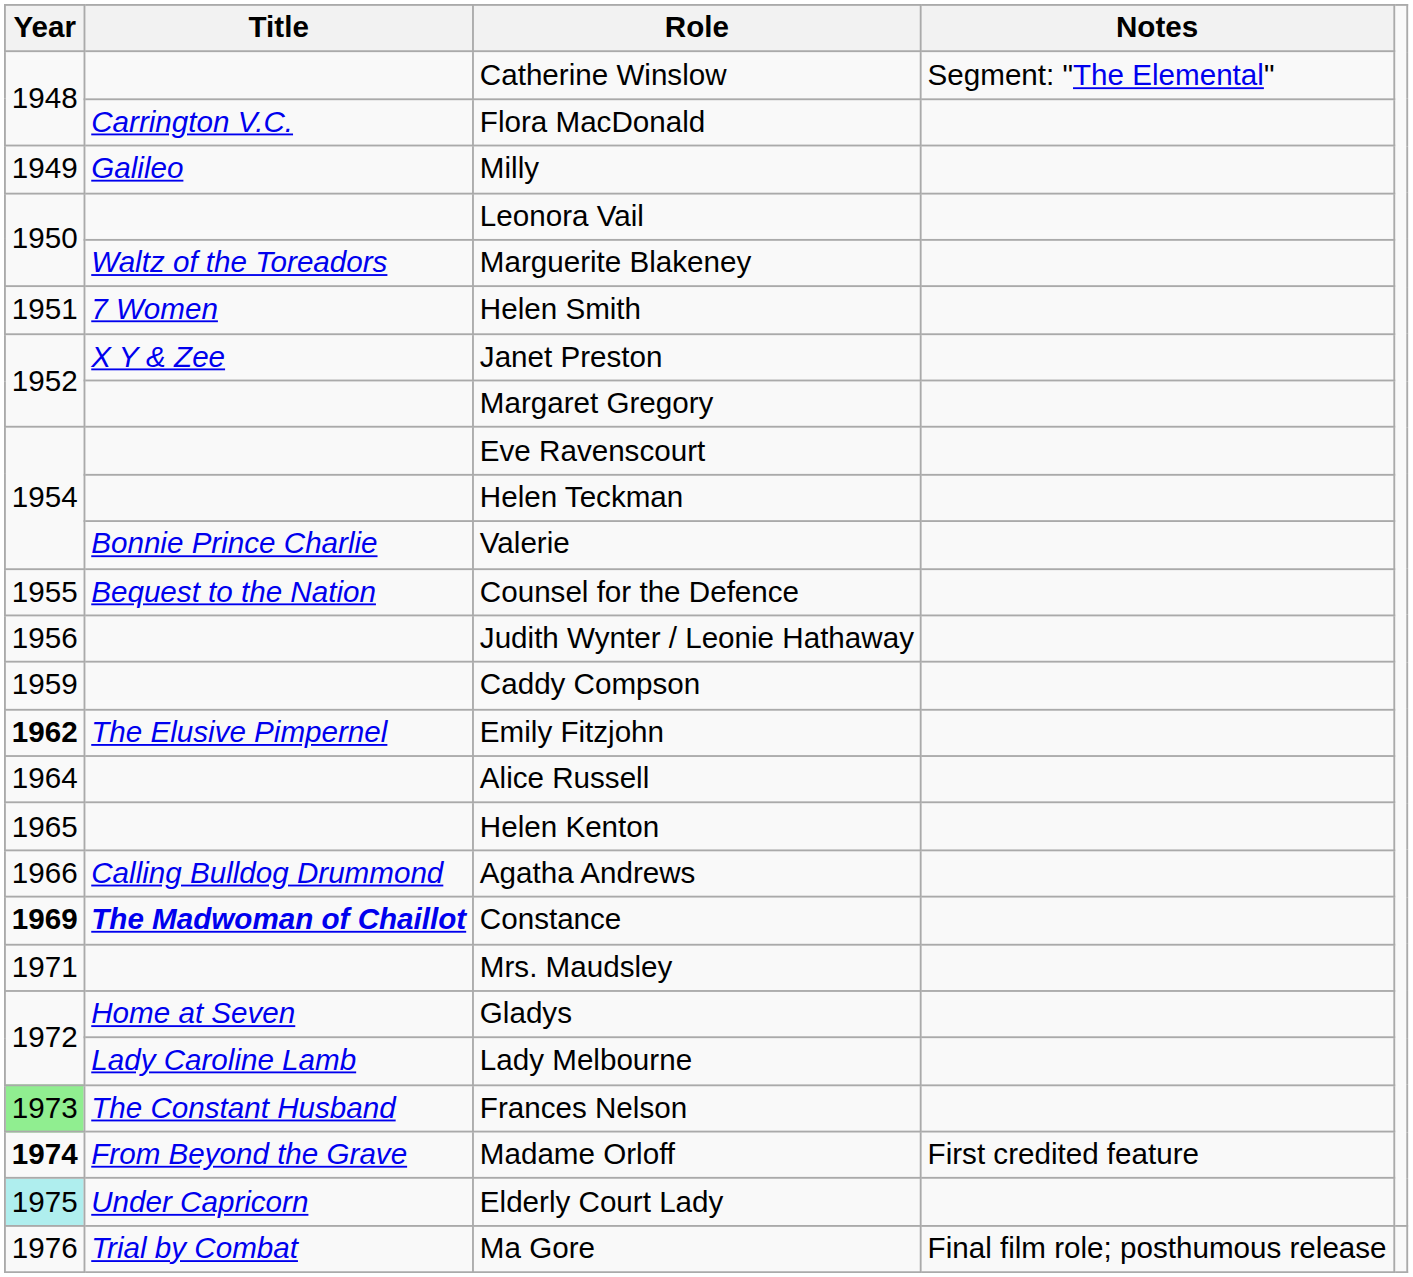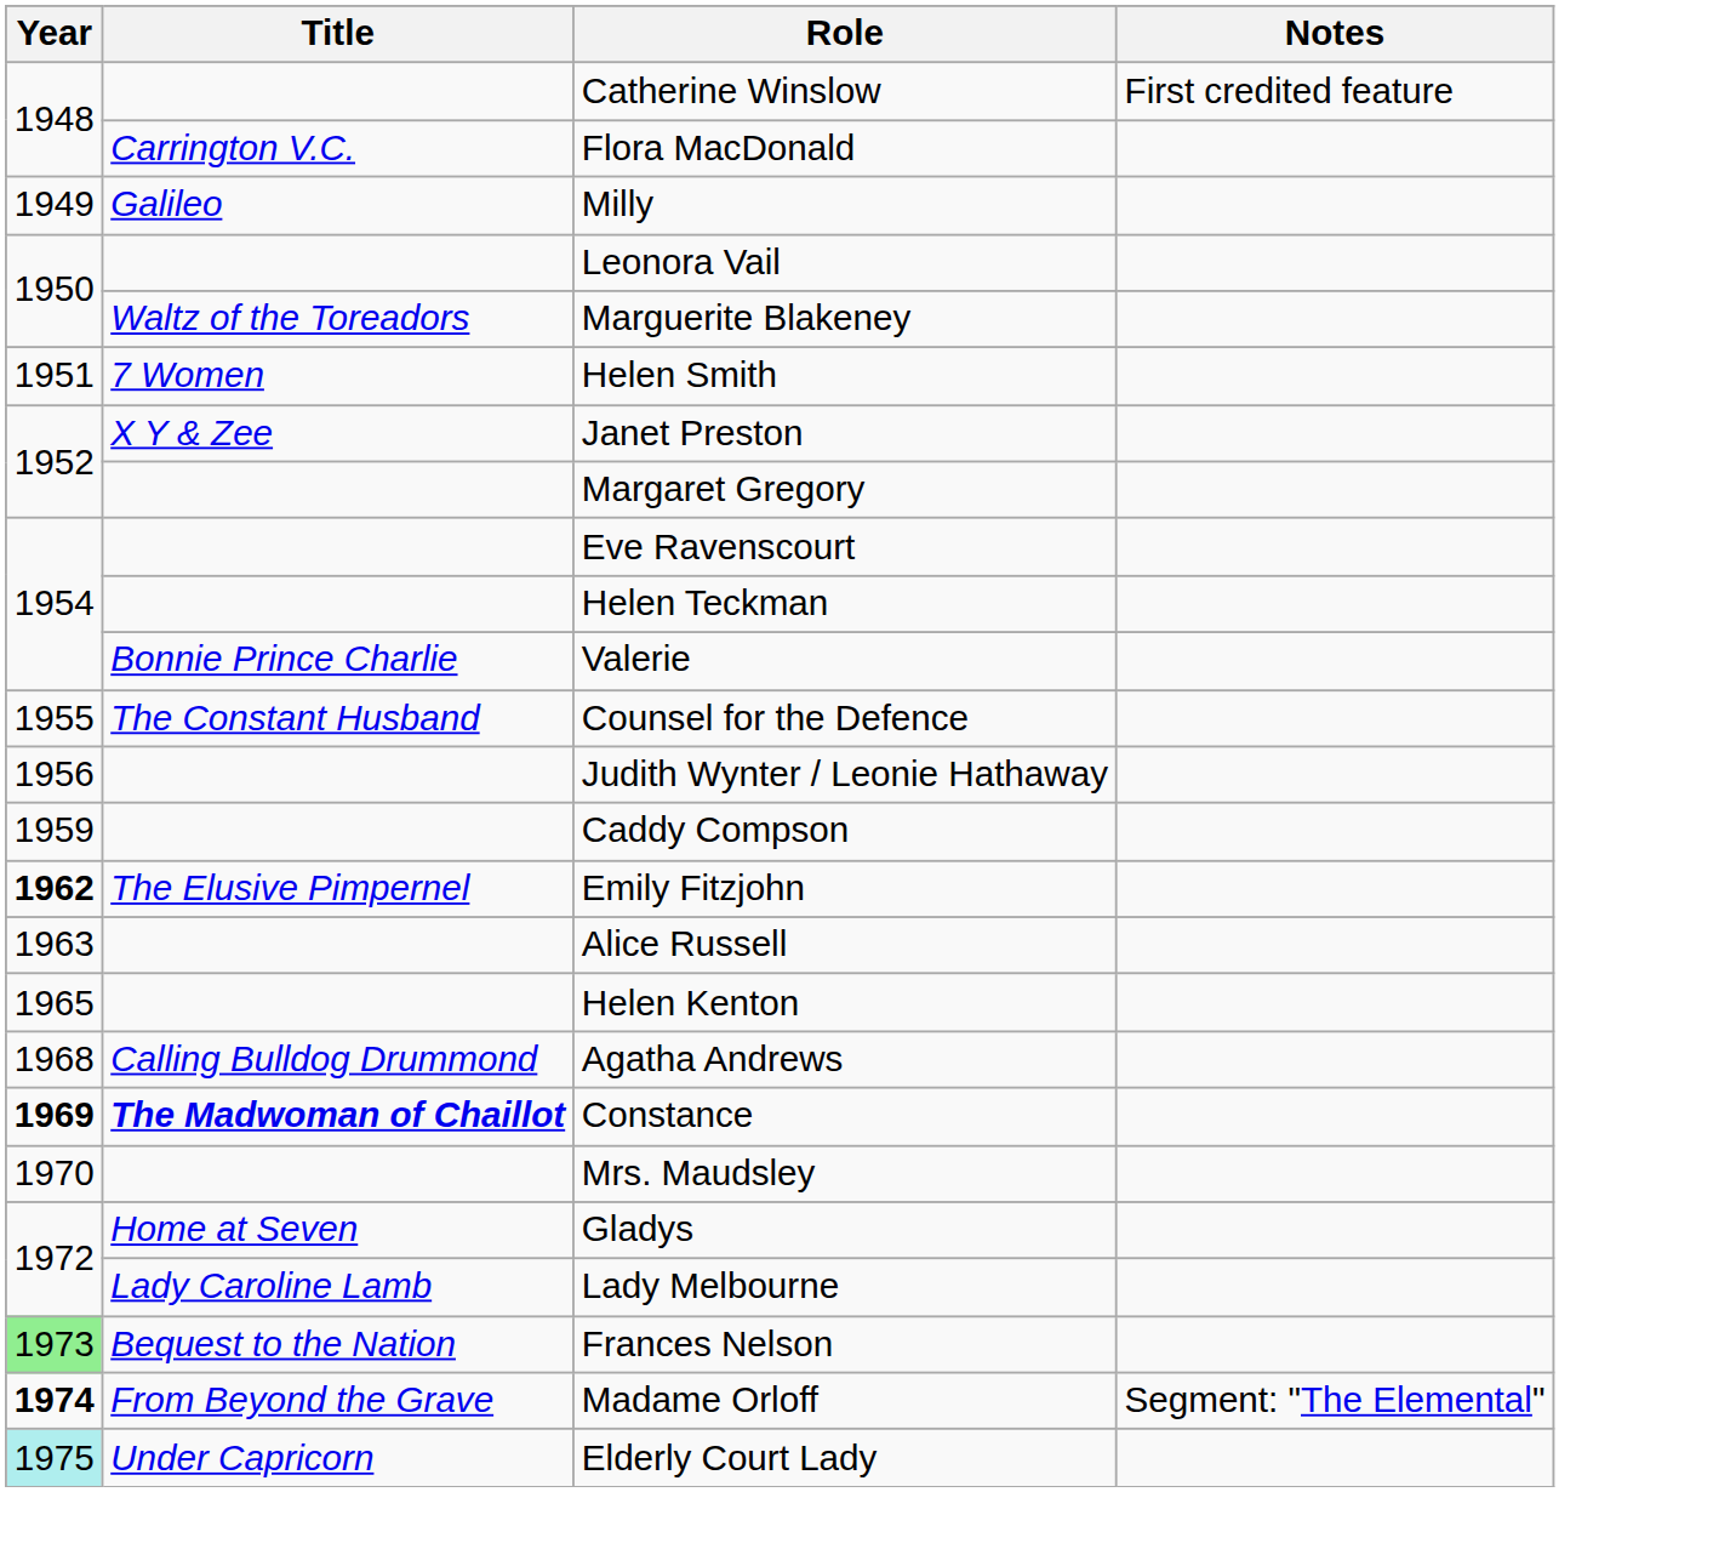Catherine Winslow | Notes: Segment: "The Elemental" -> First credited feature
Counsel for the Defence | Title: Bequest to the Nation -> The Constant Husband
Alice Russell | Year: 1964 -> 1963
Agatha Andrews | Year: 1966 -> 1968
Mrs. Maudsley | Year: 1971 -> 1970
Frances Nelson | Title: The Constant Husband -> Bequest to the Nation
Madame Orloff | Notes: First credited feature -> Segment: "The Elemental"
- row: 1976 | Trial by Combat | Ma Gore | Final film role; posthumous release
